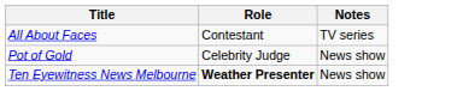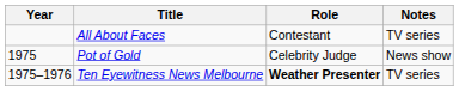+ column: Year | 1975 | 1975–1976
Ten Eyewitness News Melbourne | Notes: News show -> TV series
